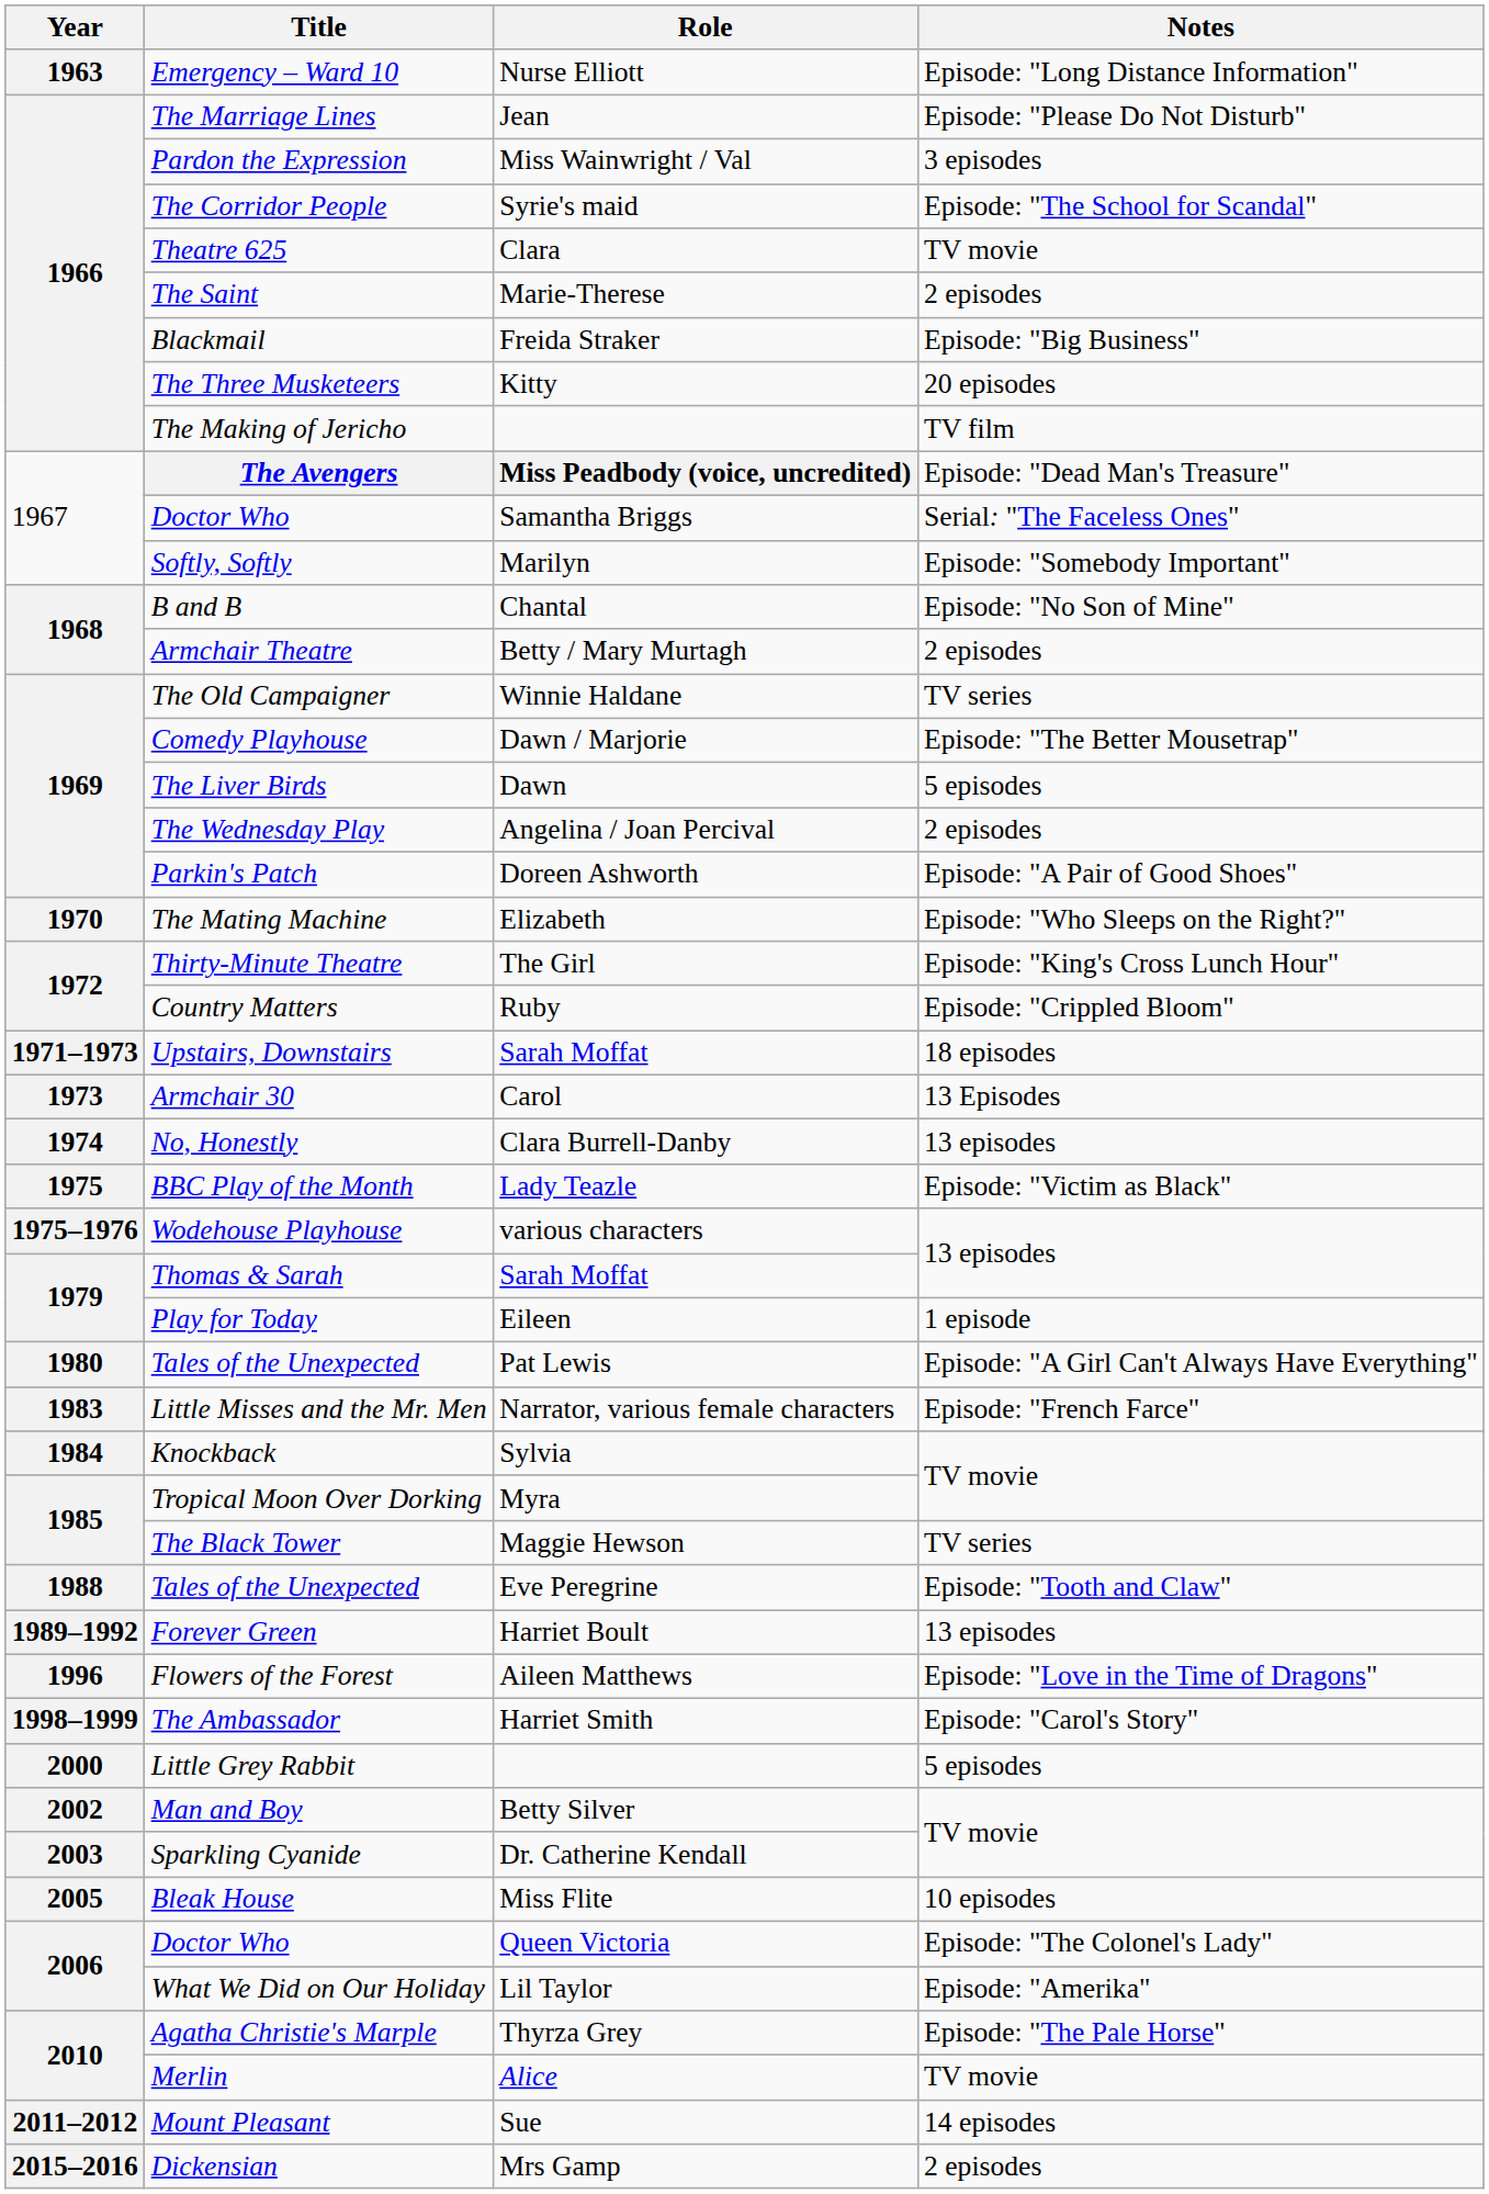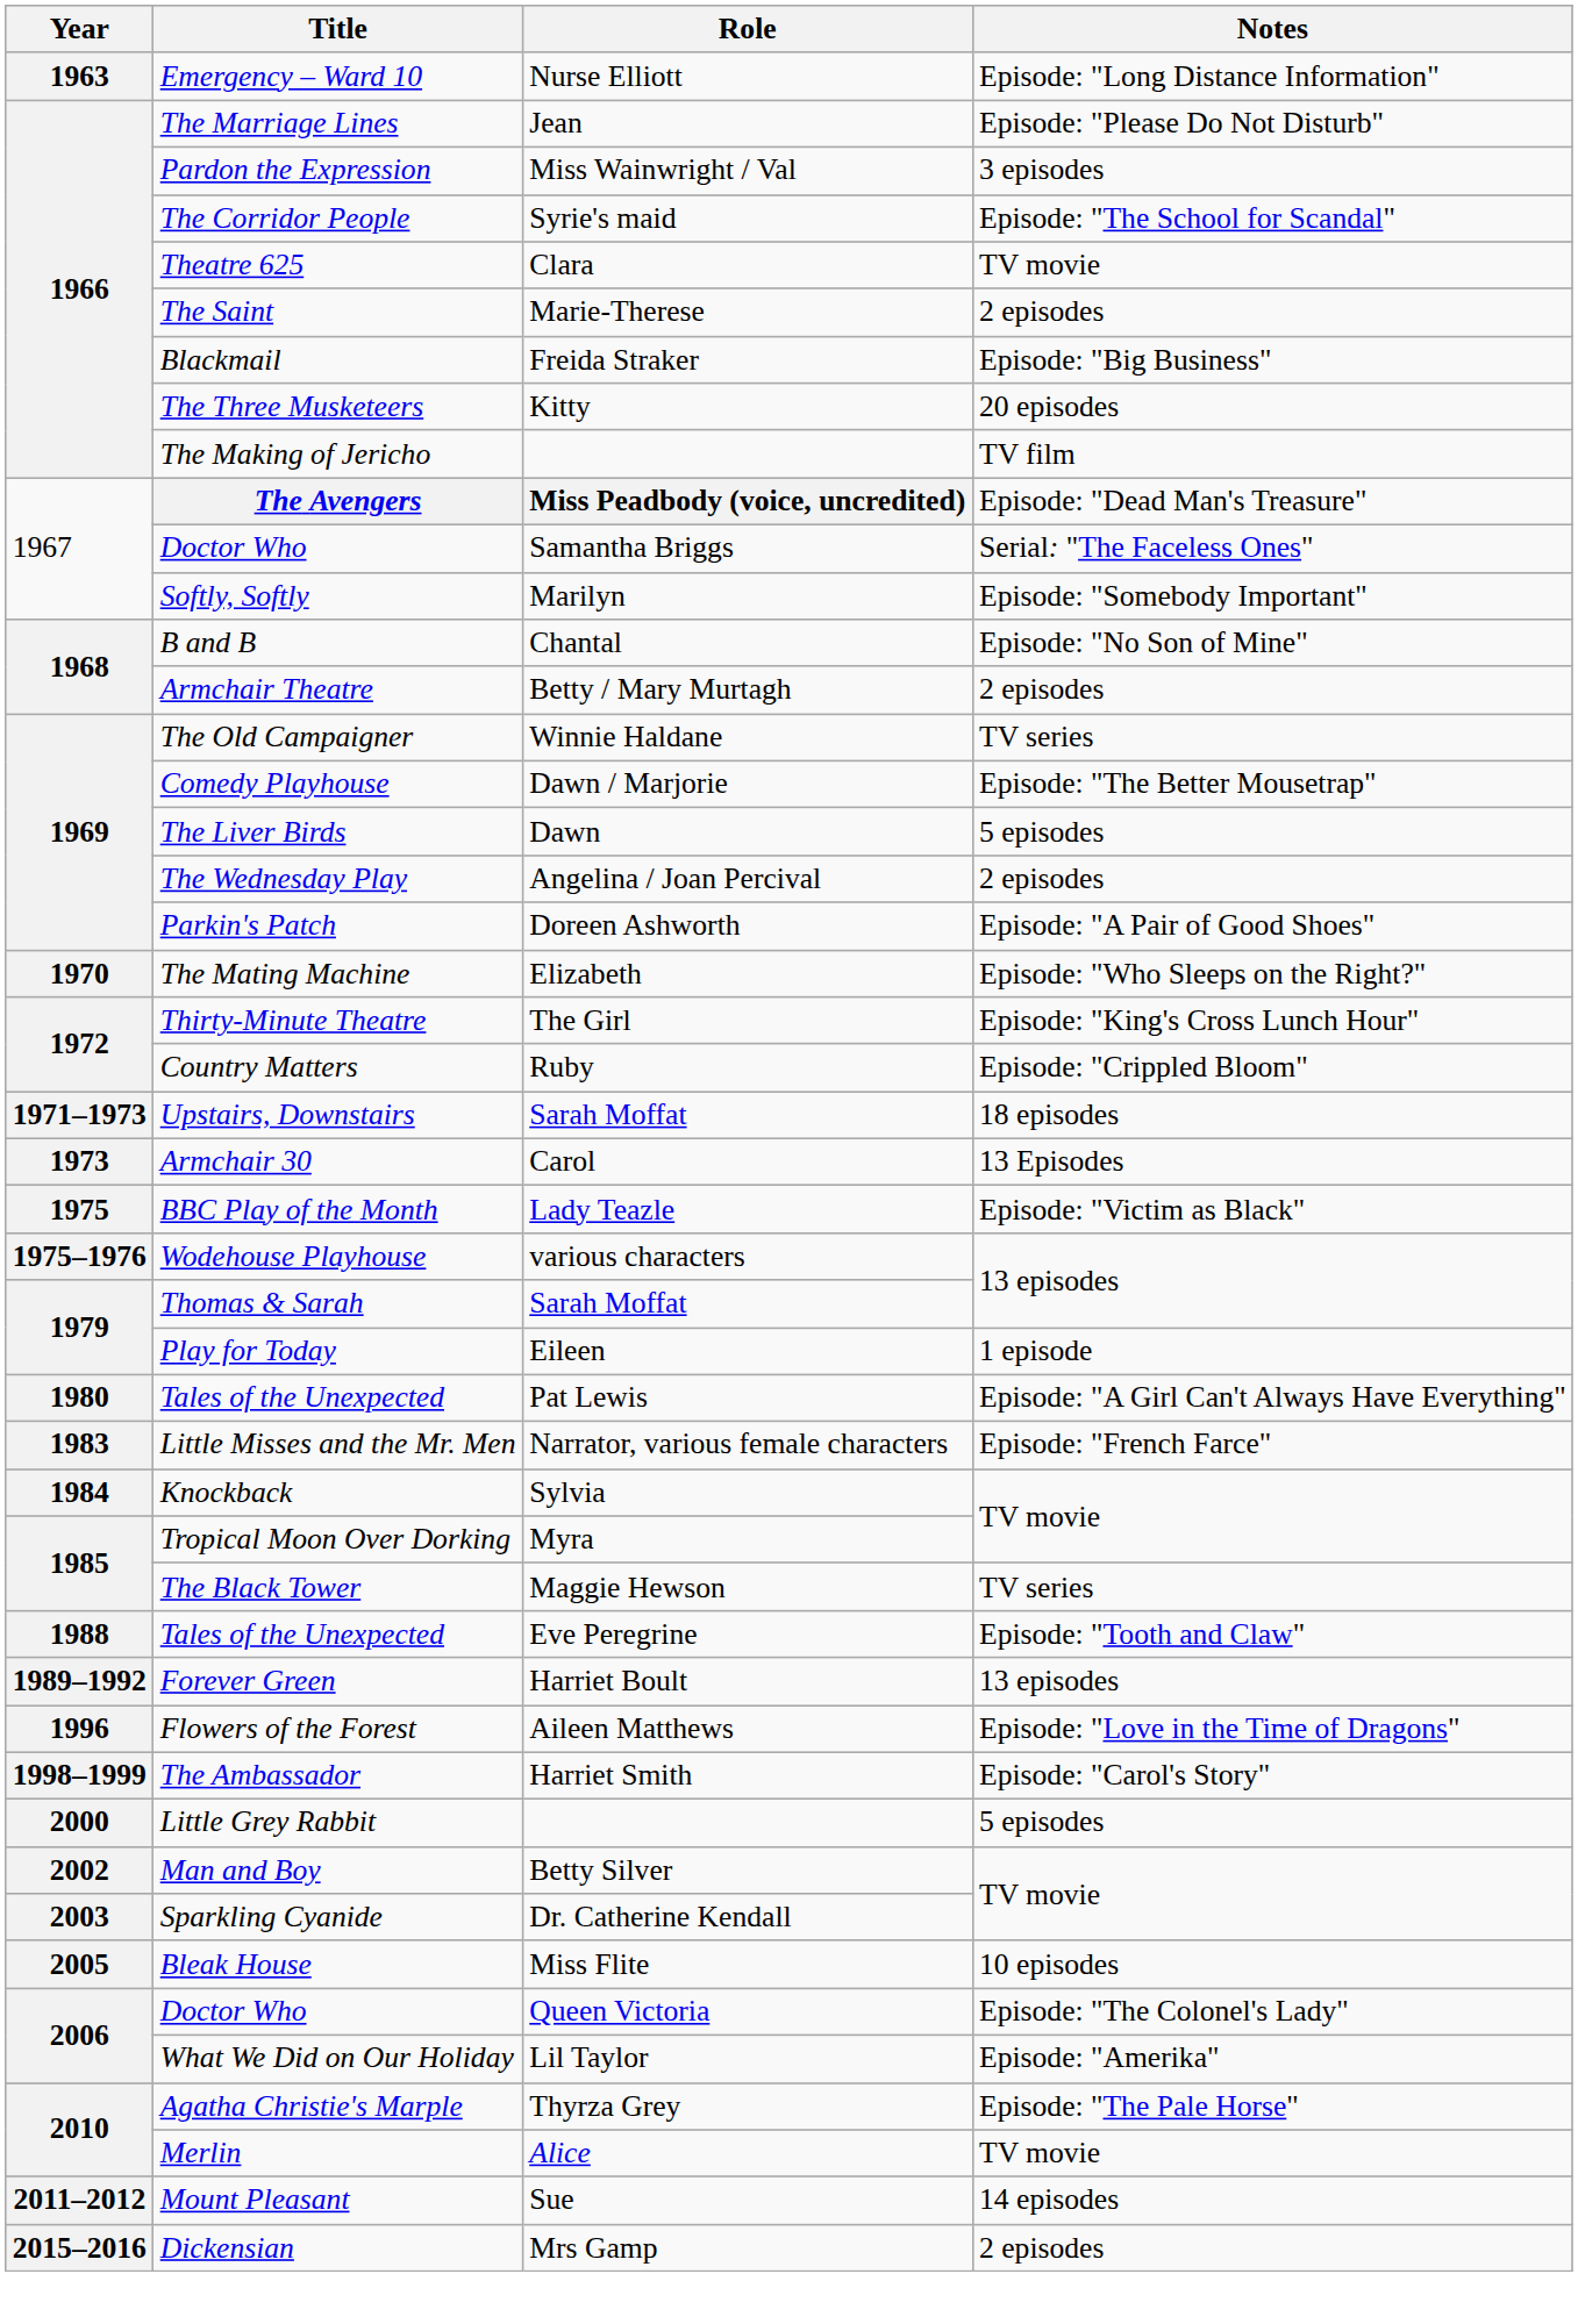- row: 1974 | No, Honestly | Clara Burrell-Danby | 13 episodes
